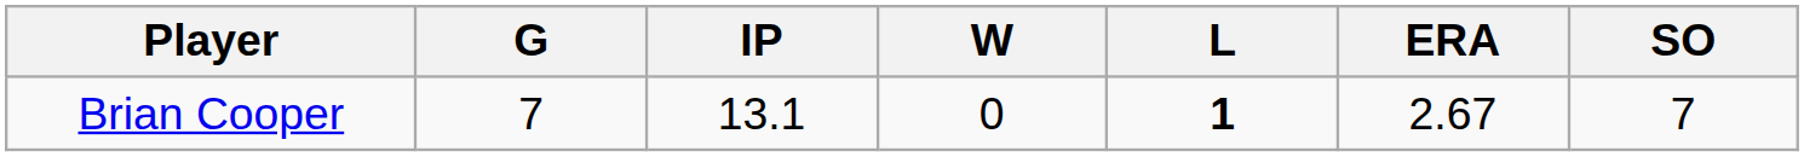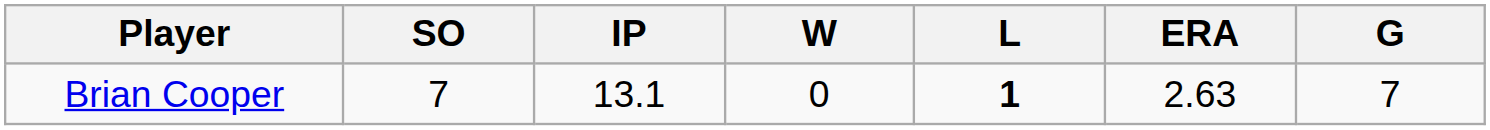columns swapped: G <-> SO
Brian Cooper | ERA: 2.67 -> 2.63
